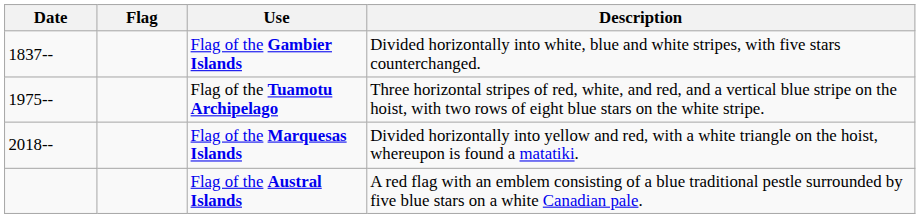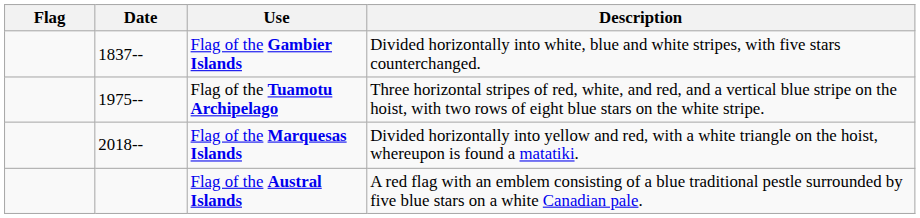columns swapped: Flag <-> Date
